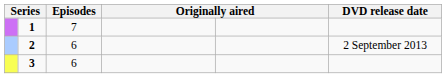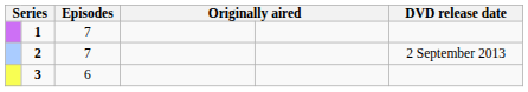2 | Episodes: 6 -> 7
